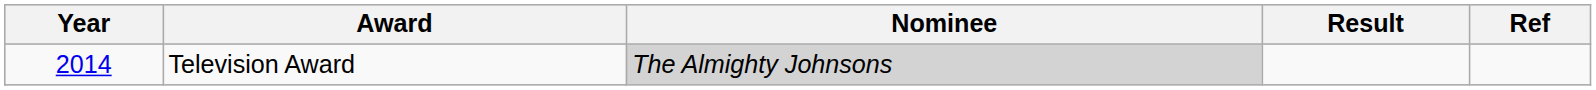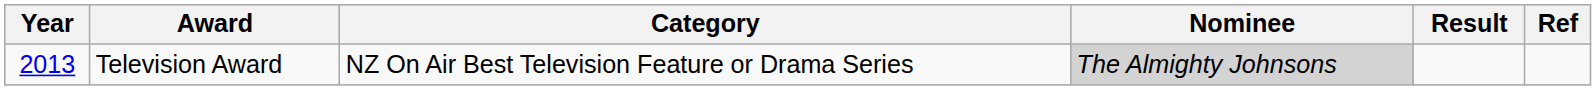+ column: Category | NZ On Air Best Television Feature or Drama Series
Television Award | Year: 2014 -> 2013
